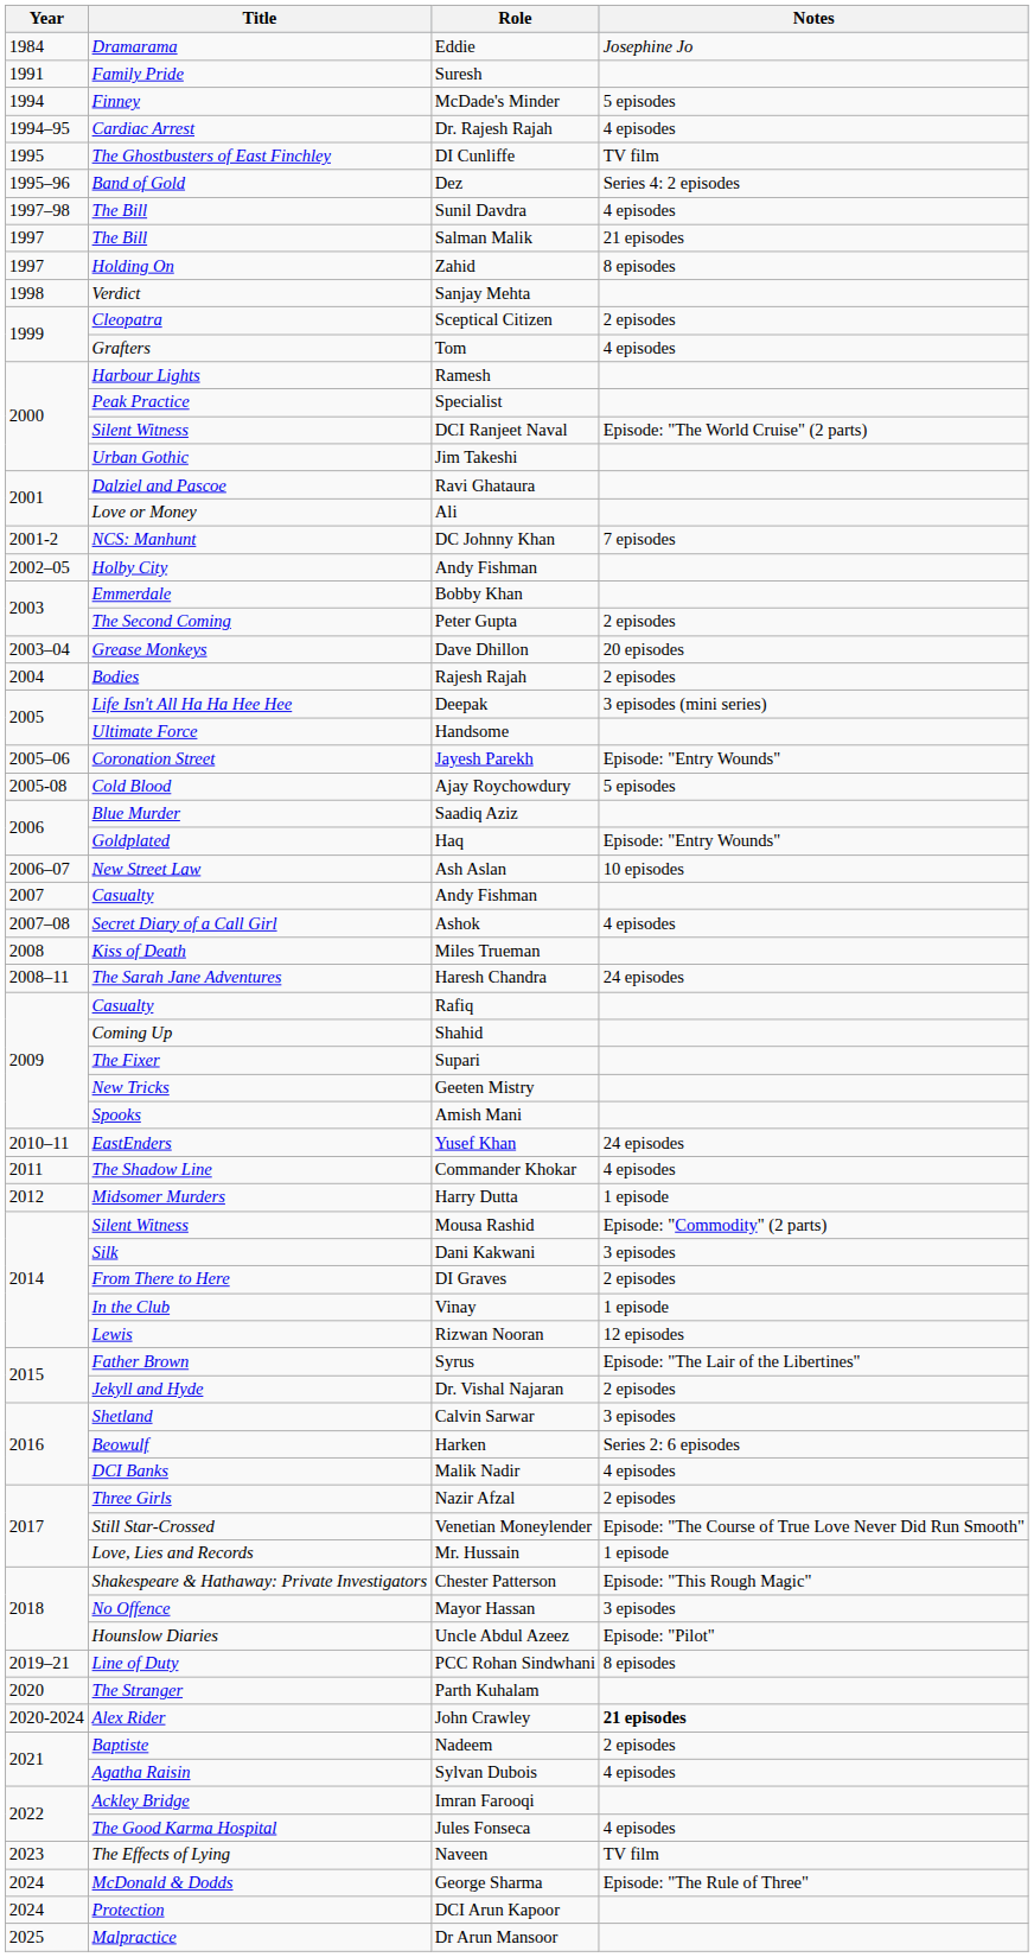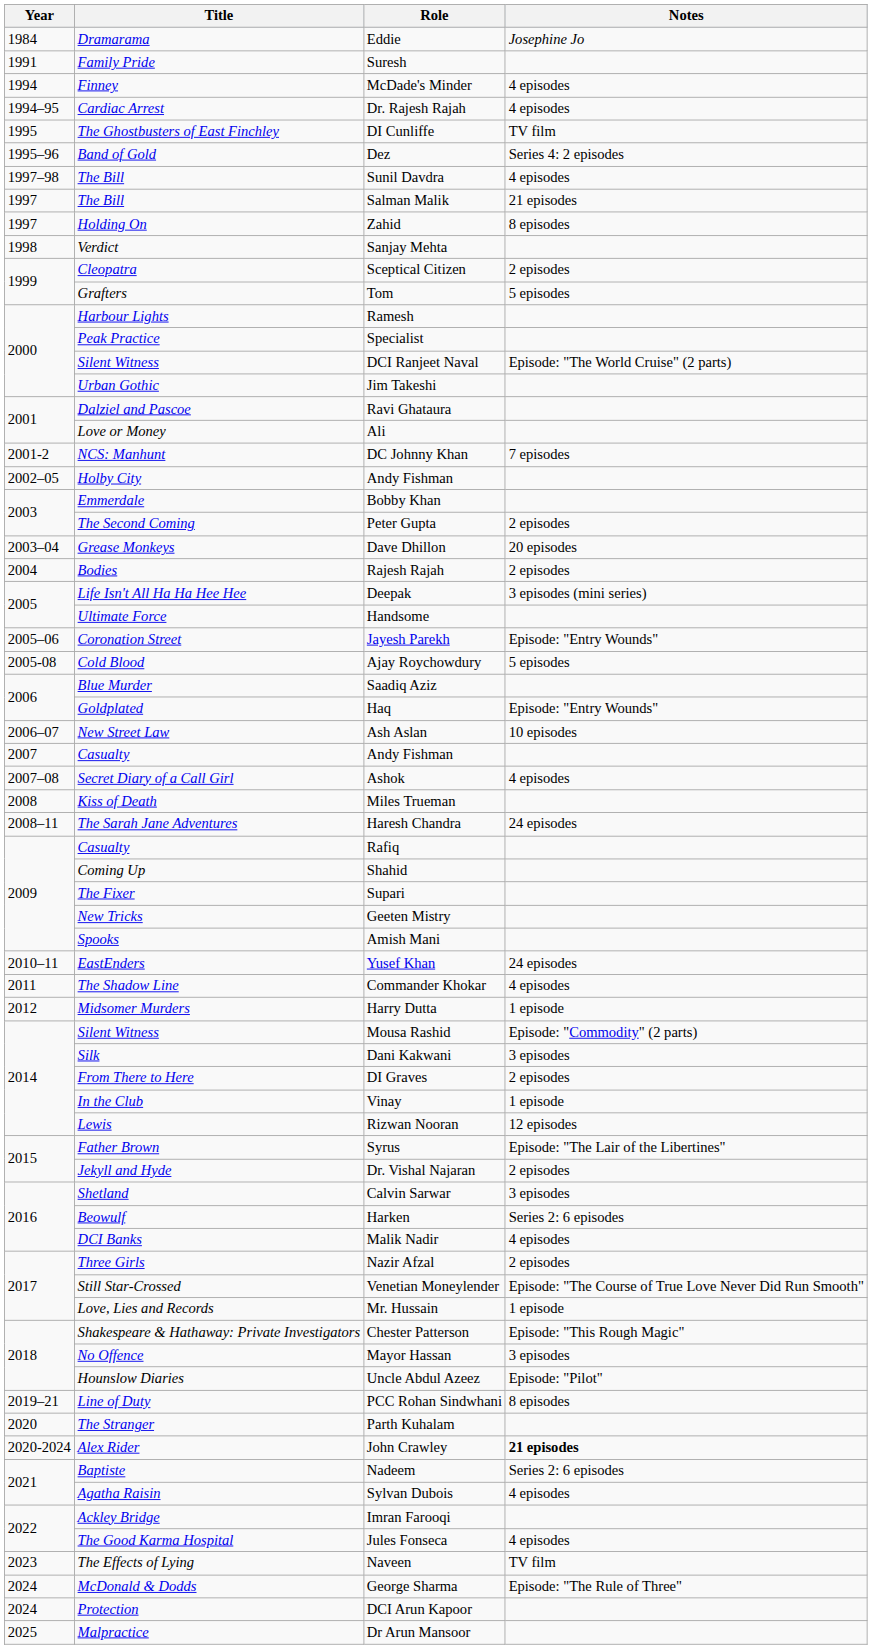McDade's Minder | Notes: 5 episodes -> 4 episodes
Tom | Notes: 4 episodes -> 5 episodes
Nadeem | Notes: 2 episodes -> Series 2: 6 episodes
